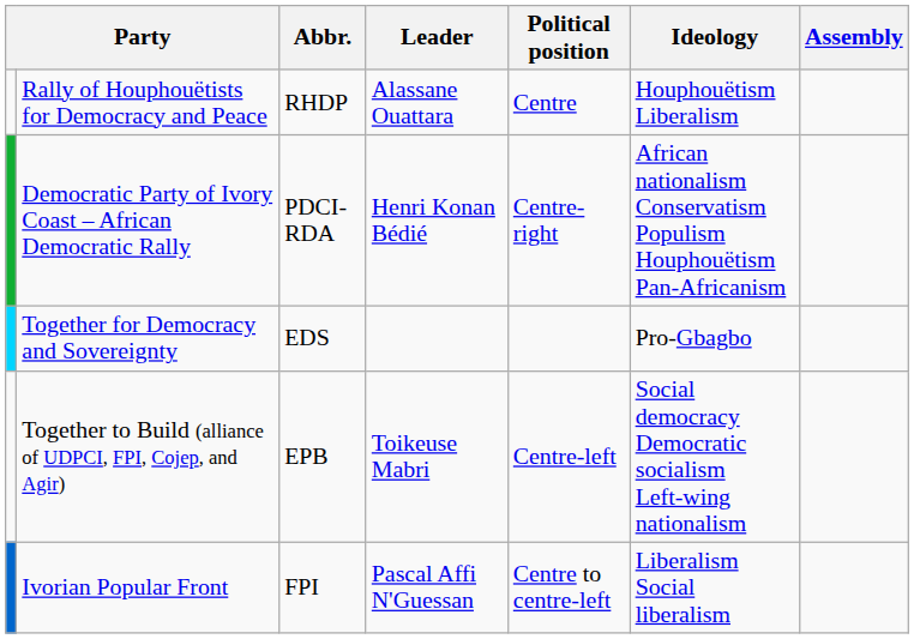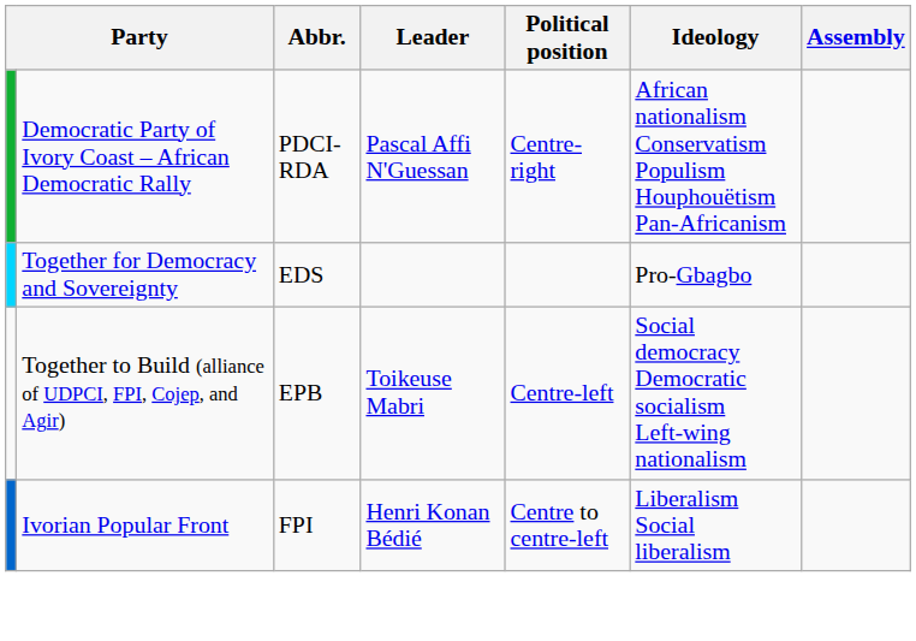- row: Rally of Houphouëtists for Democracy and Peace | RHDP | Alassane Ouattara | Centre | Houphouëtism Liberalism
Democratic Party of Ivory Coast – African Democratic Rally | Leader: Henri Konan Bédié -> Pascal Affi N'Guessan
Ivorian Popular Front | Leader: Pascal Affi N'Guessan -> Henri Konan Bédié
